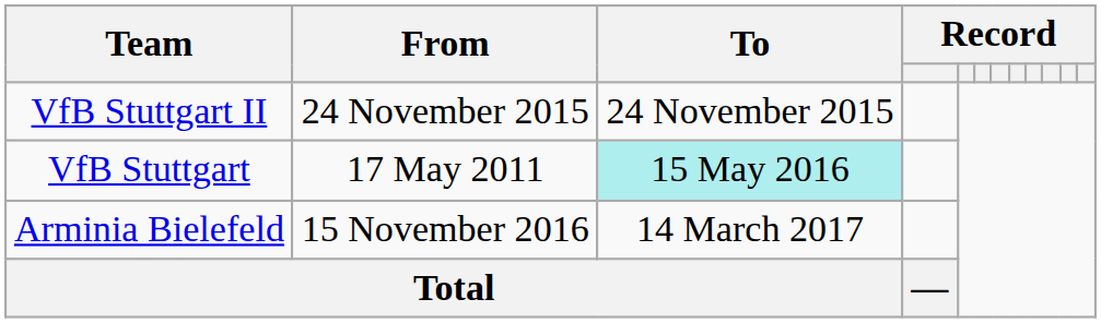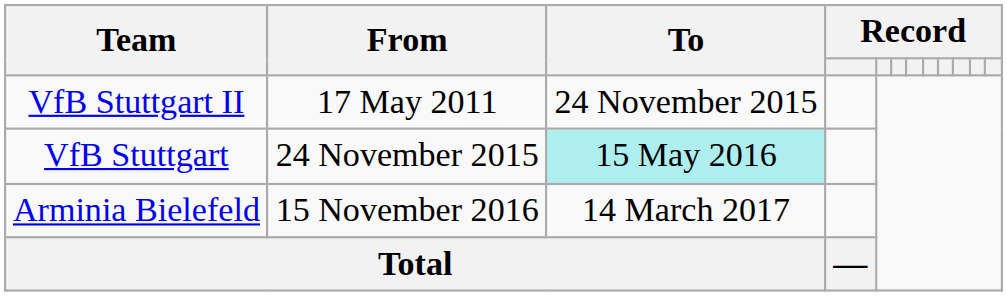VfB Stuttgart II | From: 24 November 2015 -> 17 May 2011
VfB Stuttgart | From: 17 May 2011 -> 24 November 2015
